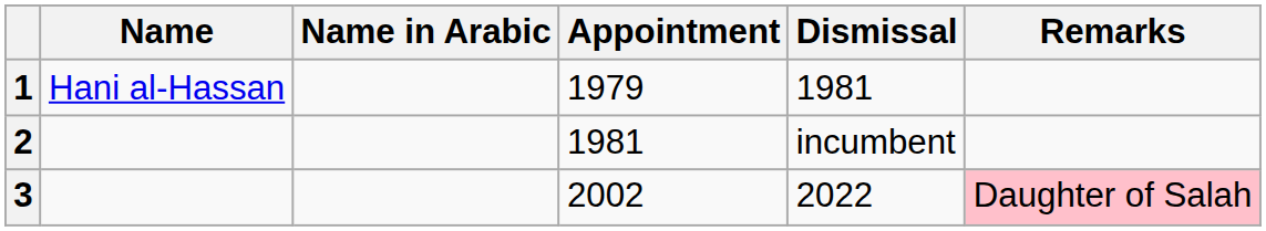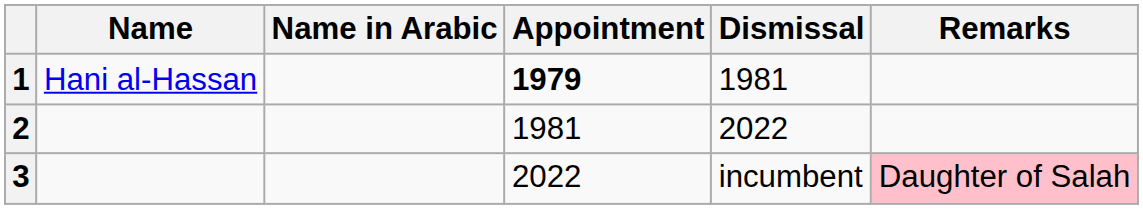1 | Appointment: normal -> bold
2 | Dismissal: incumbent -> 2022
3 | Appointment: 2002 -> 2022
3 | Dismissal: 2022 -> incumbent
